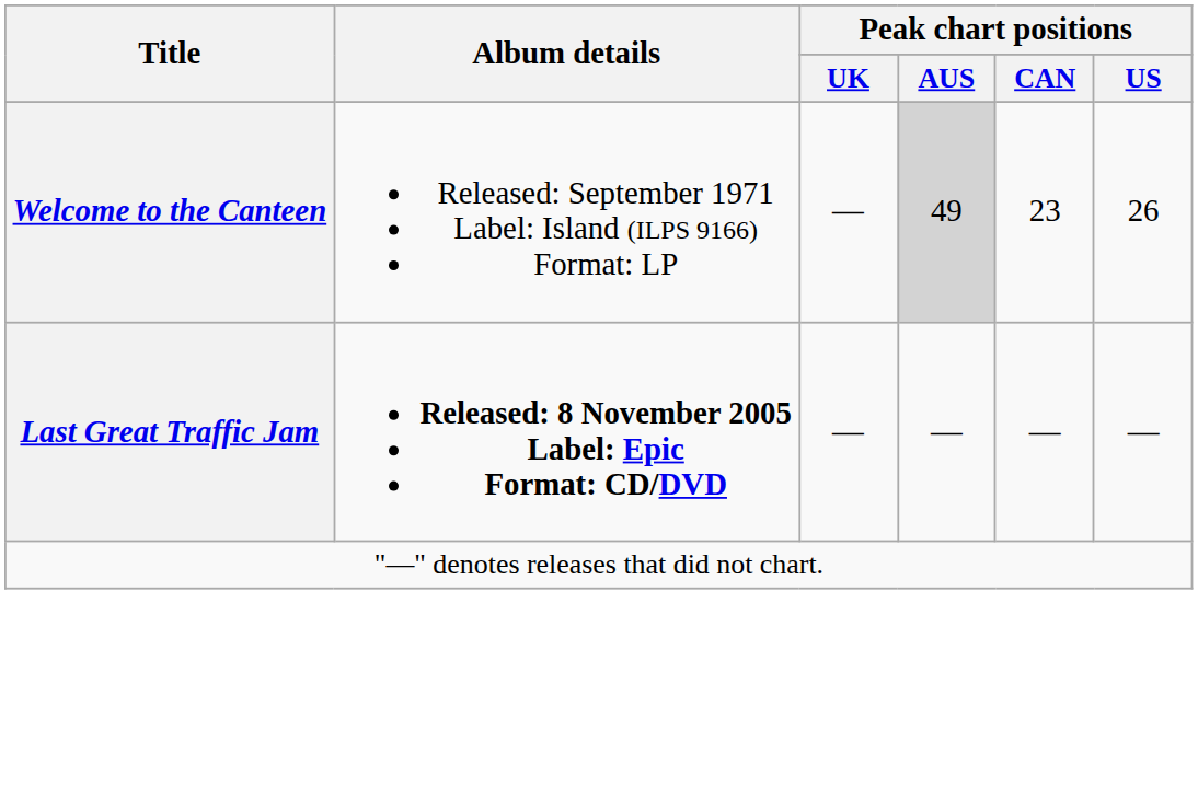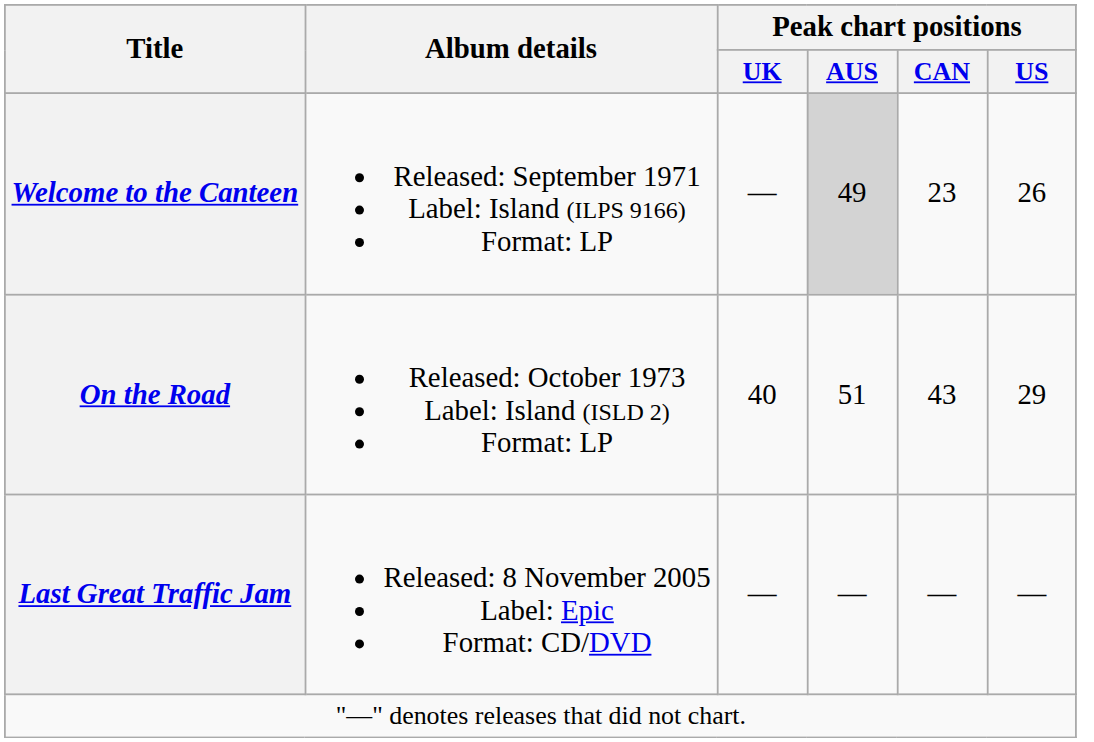+ row: On the Road | Released: October 1973 Label: Island (ISLD 2) Format: LP | 40 | 51 | 43 | 29
Last Great Traffic Jam | Album details: bold -> normal
